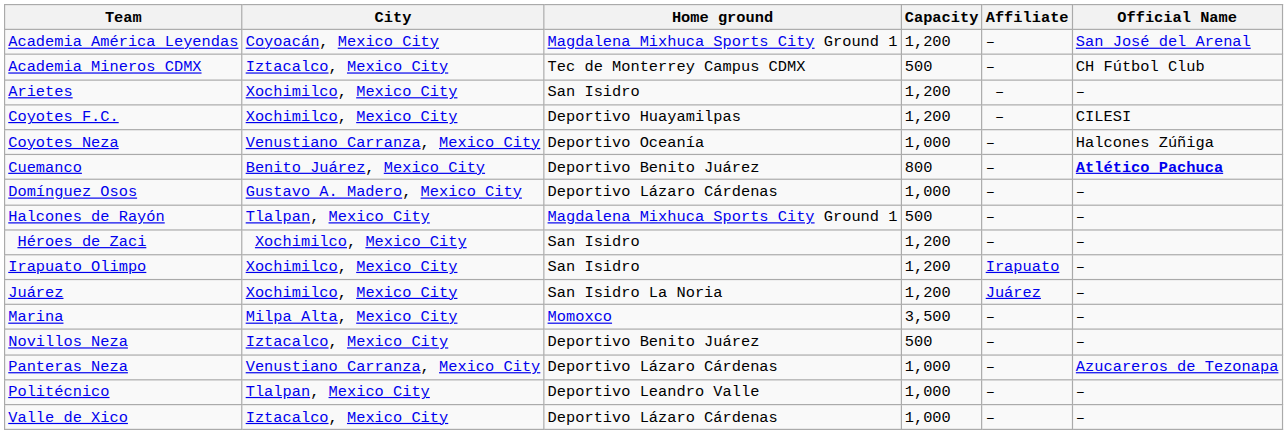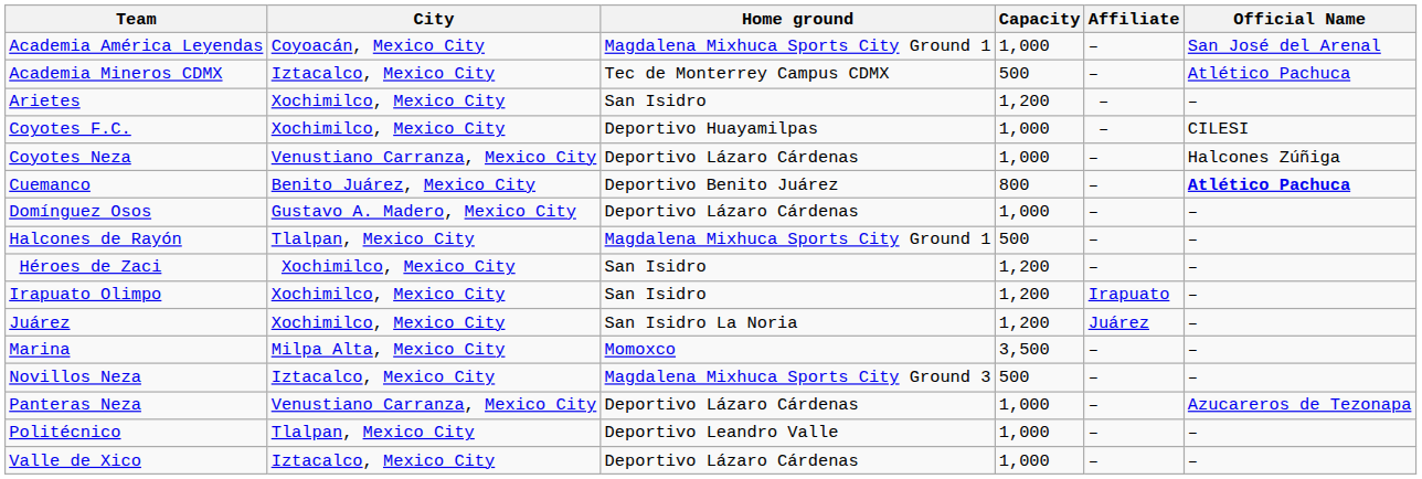Academia América Leyendas | Capacity: 1,200 -> 1,000
Academia Mineros CDMX | Official Name: CH Fútbol Club -> Atlético Pachuca
Coyotes F.C. | Capacity: 1,200 -> 1,000
Coyotes Neza | Home ground: Deportivo Oceanía -> Deportivo Lázaro Cárdenas
Novillos Neza | Home ground: Deportivo Benito Juárez -> Magdalena Mixhuca Sports City Ground 3
